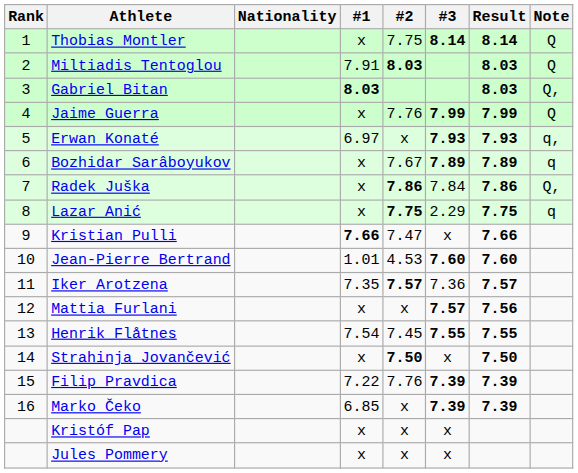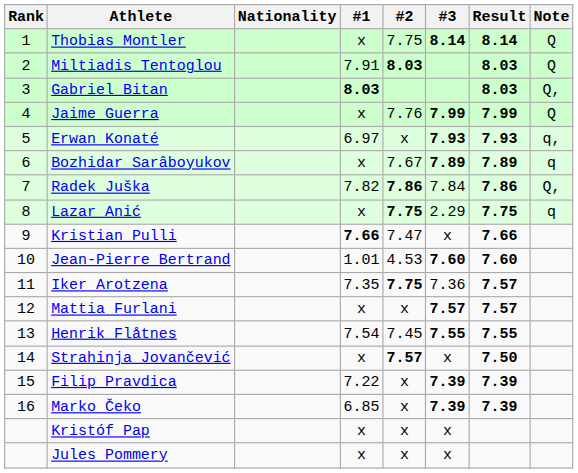Radek Juška | #1: x -> 7.82
Iker Arotzena | #2: 7.57 -> 7.75
Mattia Furlani | Result: 7.56 -> 7.57
Strahinja Jovančević | #2: 7.50 -> 7.57
Filip Pravdica | #2: 7.76 -> x
